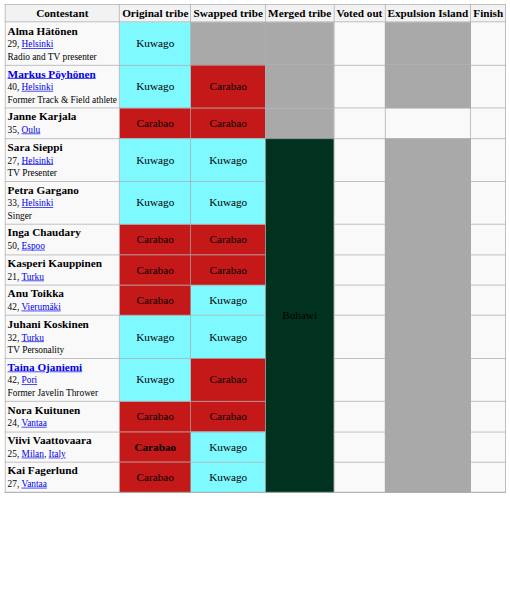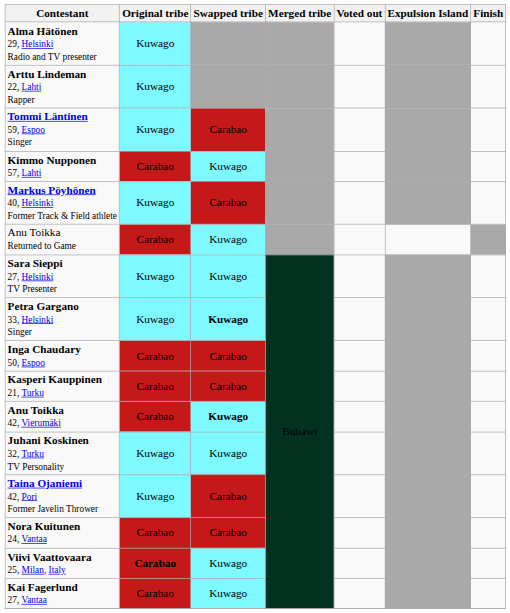+ row: Arttu Lindeman 22, Lahti Rapper | Kuwago
+ row: Tommi Läntinen 59, Espoo Singer | Kuwago | Carabao
+ row: Kimmo Nupponen 57, Lahti | Carabao | Kuwago
- row: Janne Karjala 35, Oulu | Carabao | Carabao
+ row: Anu Toikka Returned to Game | Carabao | Kuwago
Petra Gargano 33, Helsinki Singer | Swapped tribe: normal -> bold
Anu Toikka 42, Vierumäki | Swapped tribe: normal -> bold
